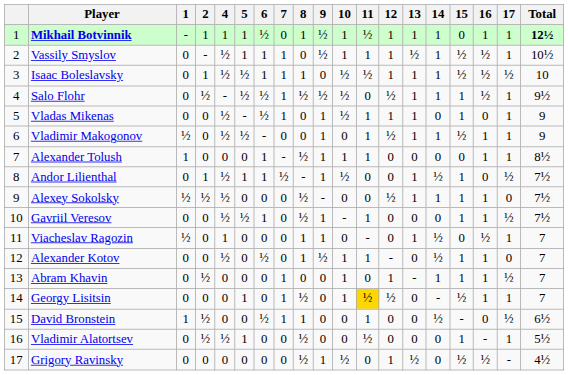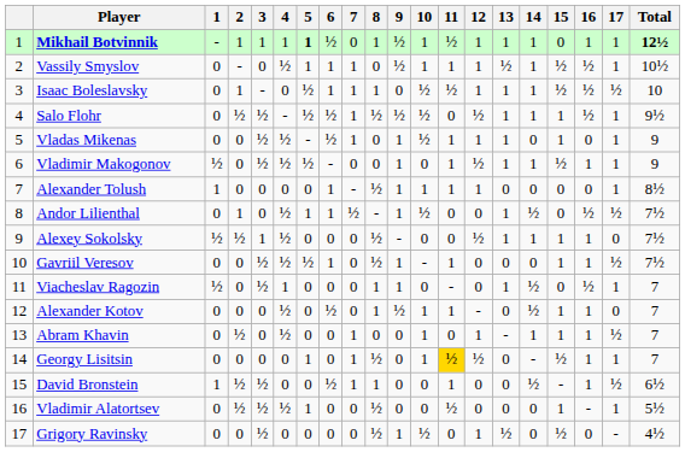+ column: 3 | 1 | 0 | - | ½ | ½ | ½ | 0 | 0 | 1 | ½ | ½ | 0 | 0 | 0 | ½ | ½ | ½
Mikhail Botvinnik | 5: normal -> bold
Isaac Boleslavsky | 4: ½ -> 0
Alexander Tolush | 12: 0 -> 1
Alexander Tolush | 16: 1 -> 0
Andor Lilienthal | 15: 1 -> 0
Andor Lilienthal | 16: 0 -> ½
Abram Khavin | 4: 0 -> ½
David Bronstein | 16: 0 -> 1
Grigory Ravinsky | 16: ½ -> 0
